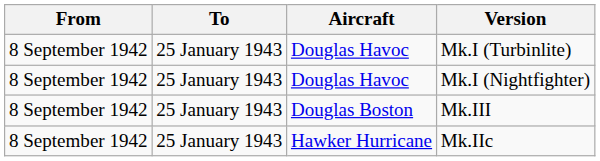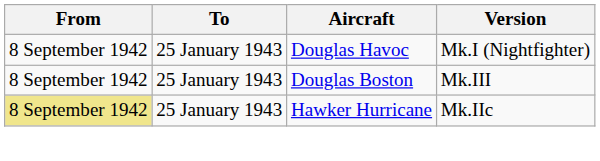- row: 8 September 1942 | 25 January 1943 | Douglas Havoc | Mk.I (Turbinlite)
Mk.IIc | From: no background -> khaki background
